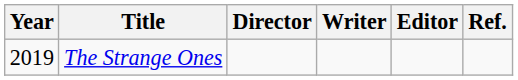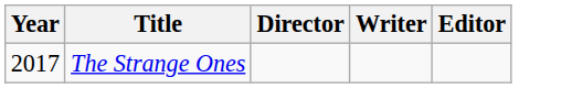- column: Ref.
The Strange Ones | Year: 2019 -> 2017
